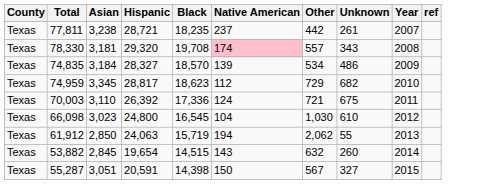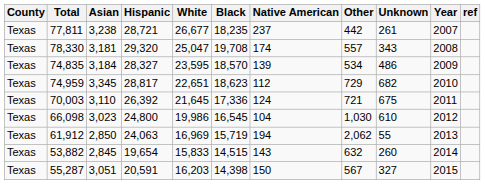+ column: White | 26,677 | 25,047 | 23,595 | 22,651 | 21,645 | 19,986 | 16,969 | 15,833 | 16,203
78,330 | Native American: pink background -> no background
